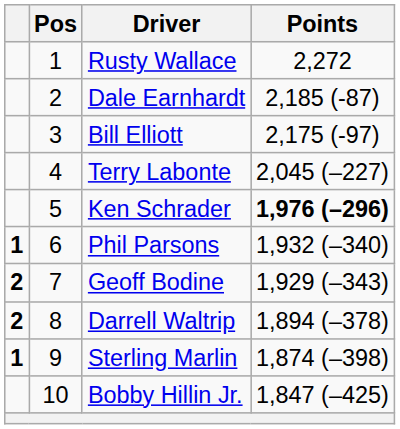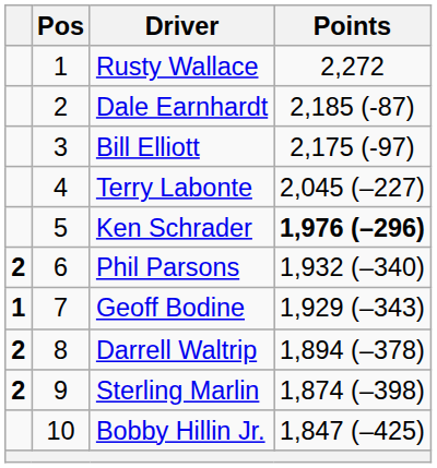Phil Parsons | column 1: 1 -> 2
Geoff Bodine | column 1: 2 -> 1
Sterling Marlin | column 1: 1 -> 2
